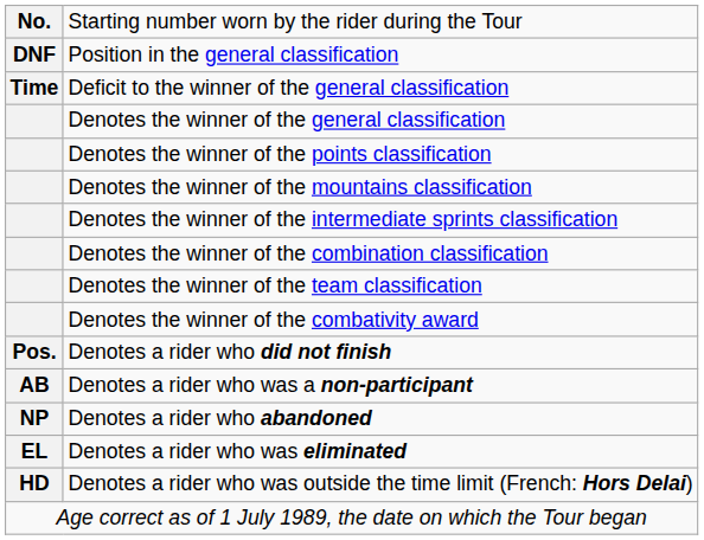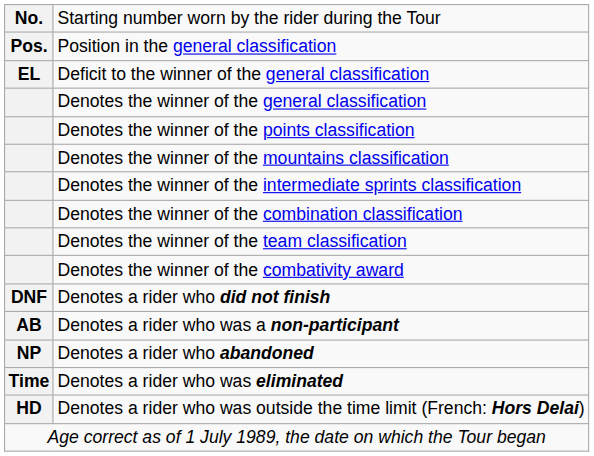Position in the general classification | column 1: DNF -> Pos.
Deficit to the winner of the general classification | column 1: Time -> EL
Denotes a rider who did not finish | column 1: Pos. -> DNF
Denotes a rider who was eliminated | column 1: EL -> Time
